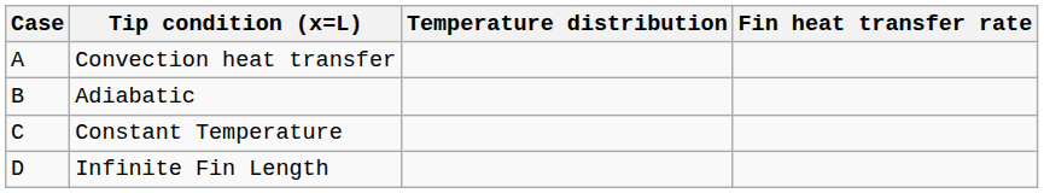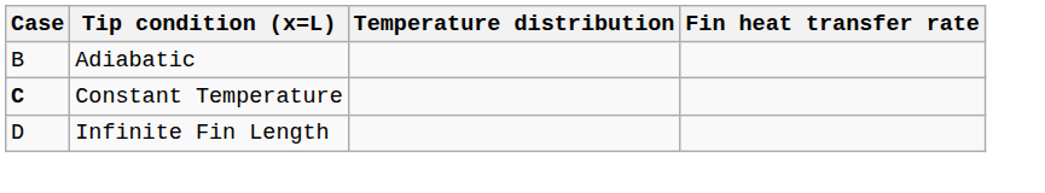- row: A | Convection heat transfer
Constant Temperature | Case: normal -> bold
